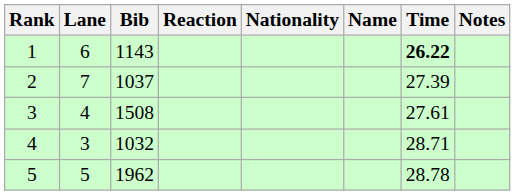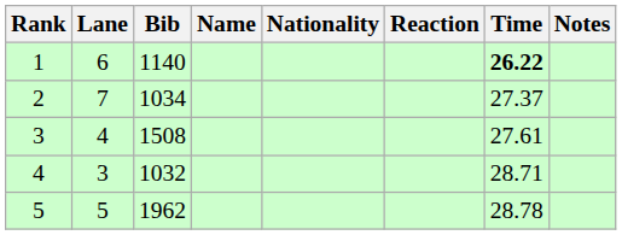columns swapped: Name <-> Reaction
1 | Bib: 1143 -> 1140
2 | Bib: 1037 -> 1034
2 | Time: 27.39 -> 27.37
